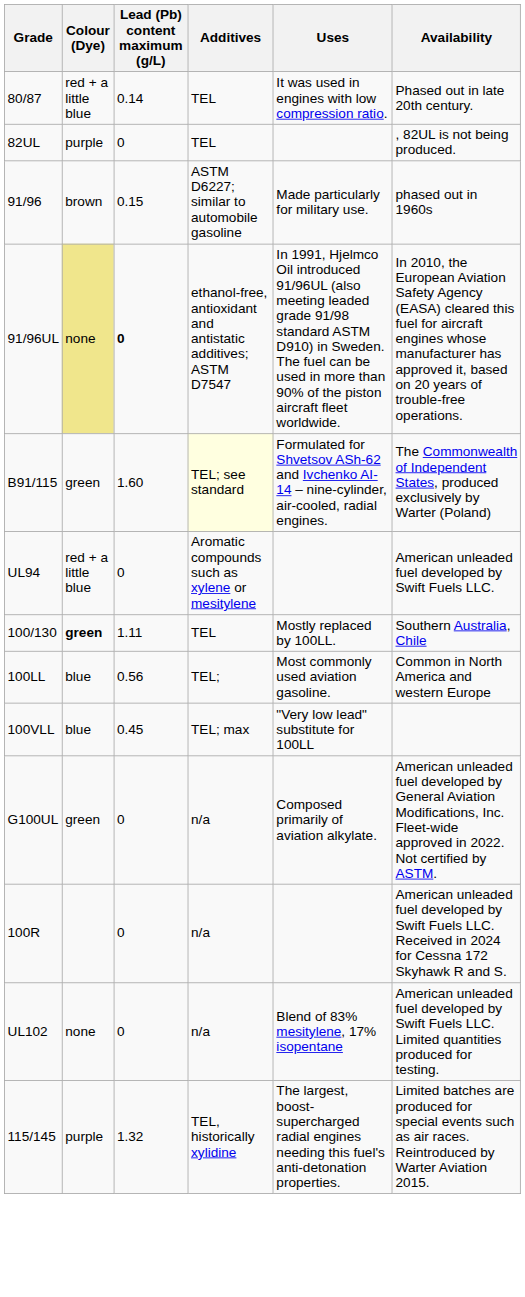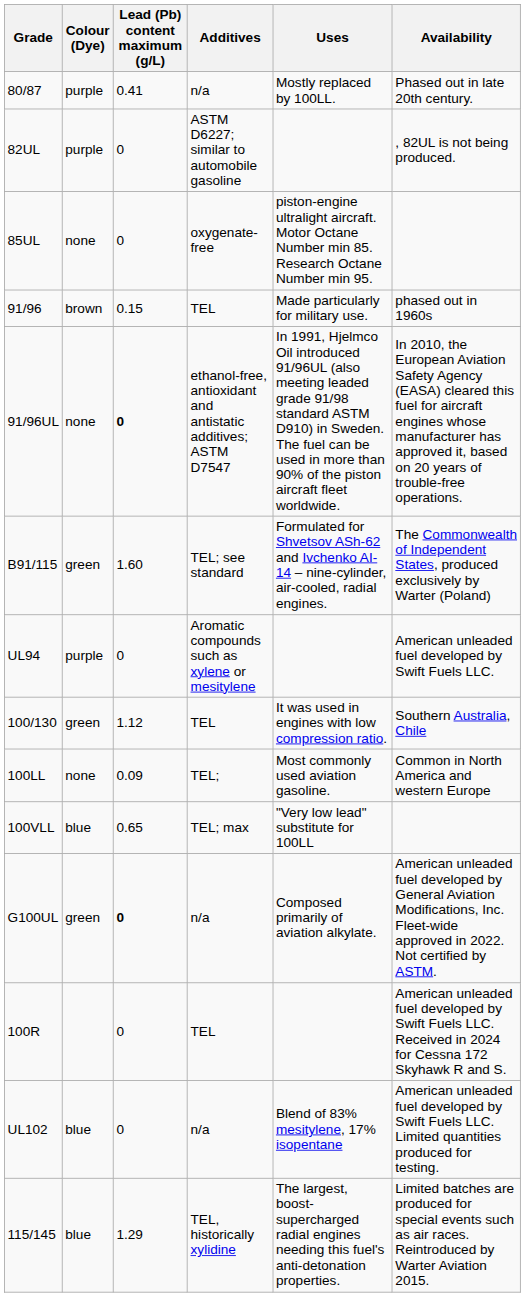80/87 | Colour (Dye): red + a little blue -> purple
80/87 | Lead (Pb) content maximum (g/L): 0.14 -> 0.41
80/87 | Additives: TEL -> n/a
80/87 | Uses: It was used in engines with low compression ratio. -> Mostly replaced by 100LL.
82UL | Additives: TEL -> ASTM D6227; similar to automobile gasoline
+ row: 85UL | none | 0 | oxygenate-free | piston-engine ultralight aircraft. Motor Octane Number min 85. Research Octane Number min 95.
91/96 | Additives: ASTM D6227; similar to automobile gasoline -> TEL
91/96UL | Colour (Dye): khaki background -> no background
B91/115 | Additives: lightyellow background -> no background
UL94 | Colour (Dye): red + a little blue -> purple
100/130 | Colour (Dye): bold -> normal
100/130 | Lead (Pb) content maximum (g/L): 1.11 -> 1.12
100/130 | Uses: Mostly replaced by 100LL. -> It was used in engines with low compression ratio.
100LL | Colour (Dye): blue -> none
100LL | Lead (Pb) content maximum (g/L): 0.56 -> 0.09
100VLL | Lead (Pb) content maximum (g/L): 0.45 -> 0.65
G100UL | Lead (Pb) content maximum (g/L): normal -> bold
100R | Additives: n/a -> TEL
UL102 | Colour (Dye): none -> blue
115/145 | Colour (Dye): purple -> blue
115/145 | Lead (Pb) content maximum (g/L): 1.32 -> 1.29
